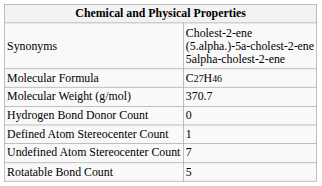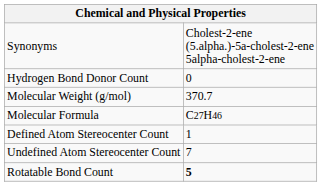rows swapped: Molecular Formula <-> Hydrogen Bond Donor Count
Rotatable Bond Count | column 2: normal -> bold
